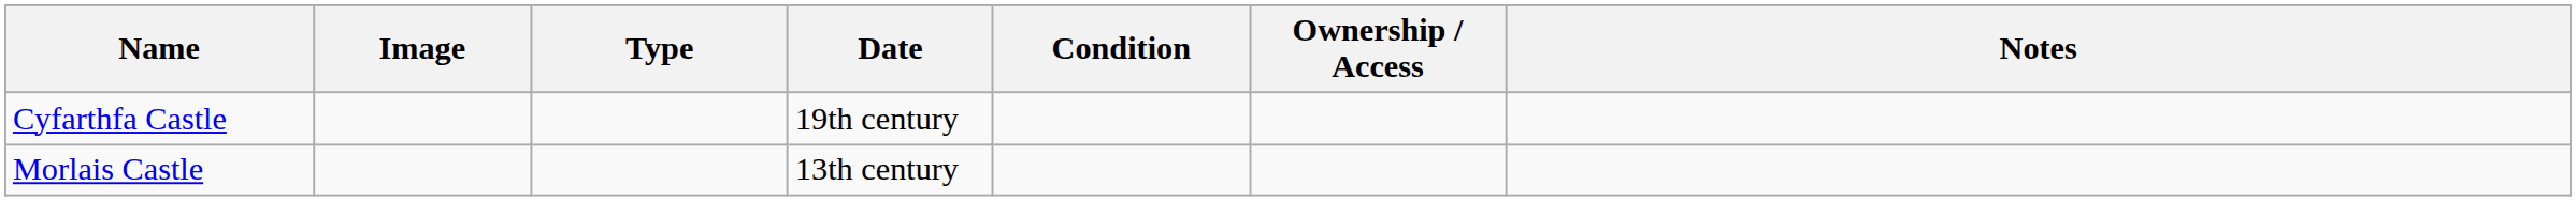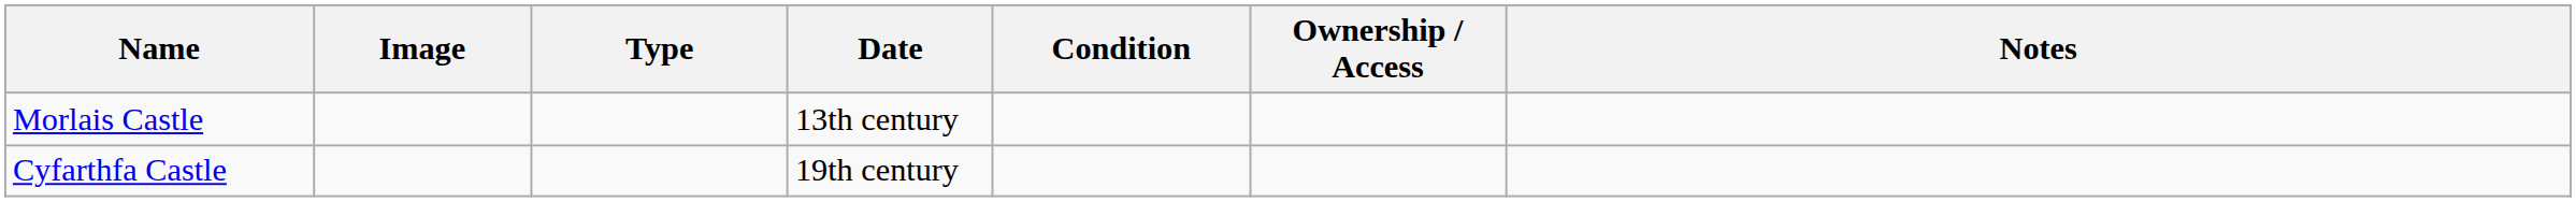rows swapped: Morlais Castle <-> Cyfarthfa Castle
